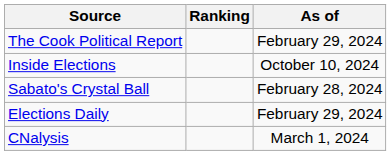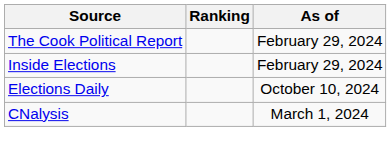Inside Elections | As of: October 10, 2024 -> February 29, 2024
- row: Sabato's Crystal Ball | February 28, 2024
Elections Daily | As of: February 29, 2024 -> October 10, 2024
